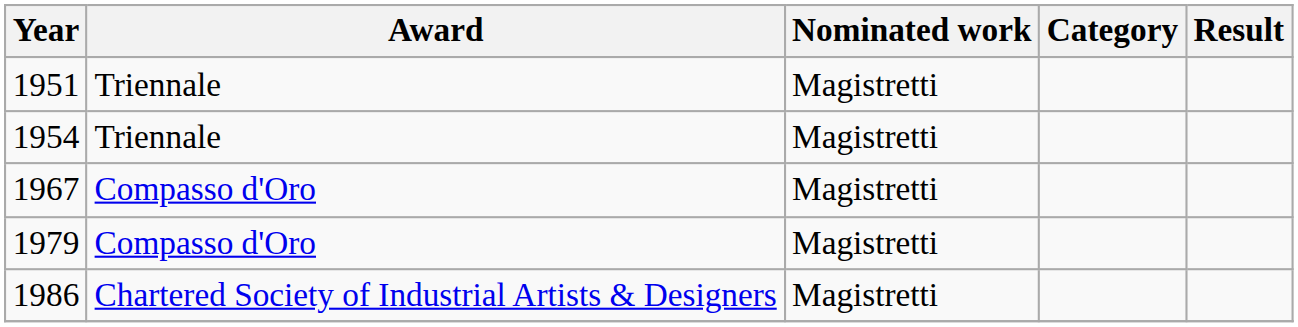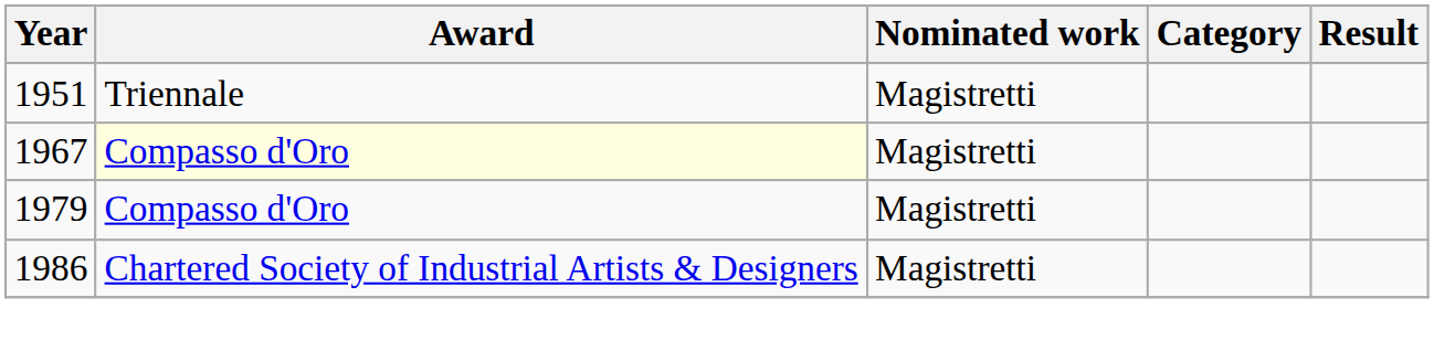- row: 1954 | Triennale | Magistretti
1967 | Award: no background -> lightyellow background
